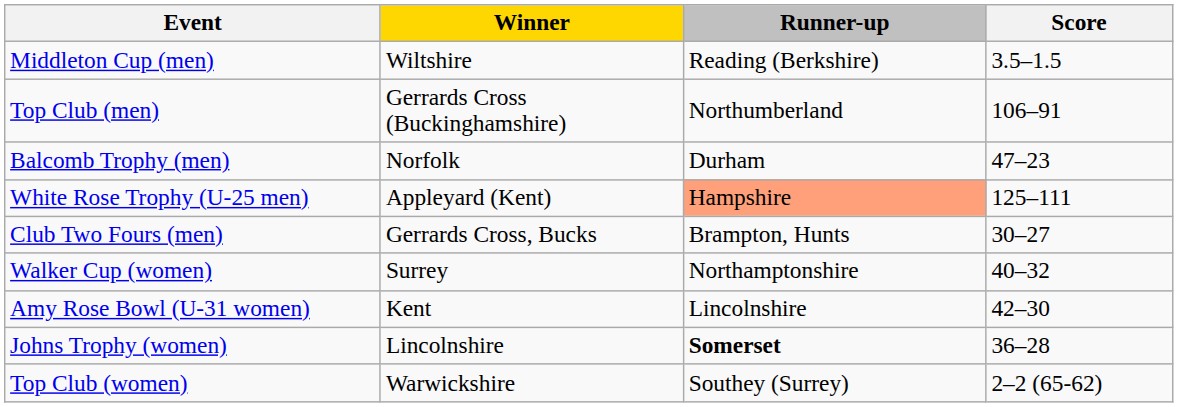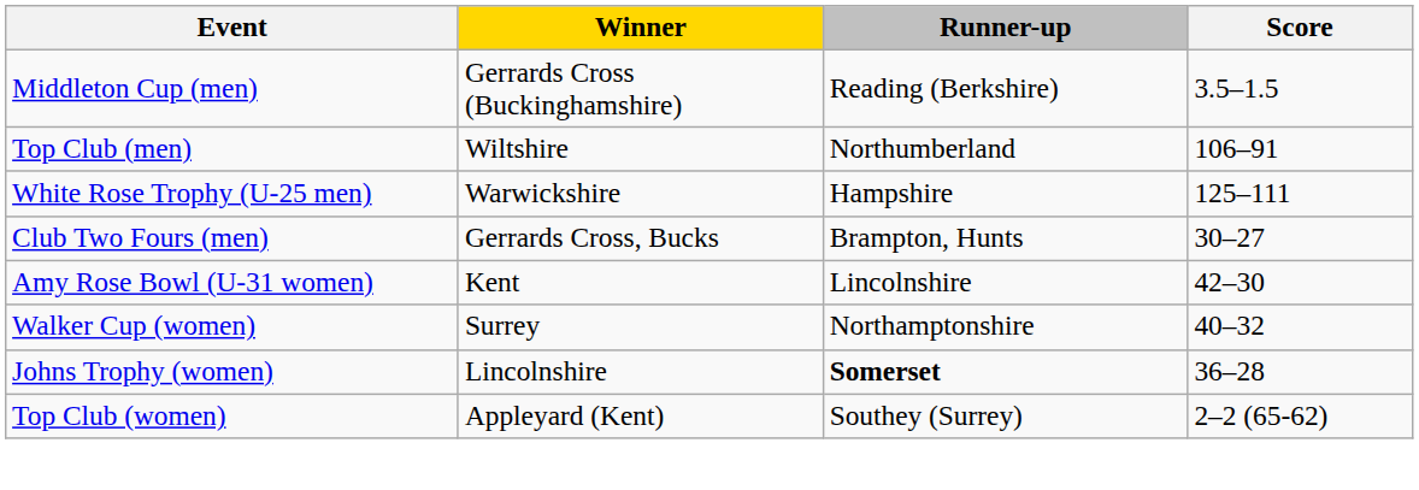Middleton Cup (men) | Winner: Wiltshire -> Gerrards Cross (Buckinghamshire)
Top Club (men) | Winner: Gerrards Cross (Buckinghamshire) -> Wiltshire
- row: Balcomb Trophy (men) | Norfolk | Durham | 47–23
White Rose Trophy (U-25 men) | Winner: Appleyard (Kent) -> Warwickshire
White Rose Trophy (U-25 men) | Runner-up: lightsalmon background -> no background
rows swapped: Walker Cup (women) <-> Amy Rose Bowl (U-31 women)
Top Club (women) | Winner: Warwickshire -> Appleyard (Kent)
